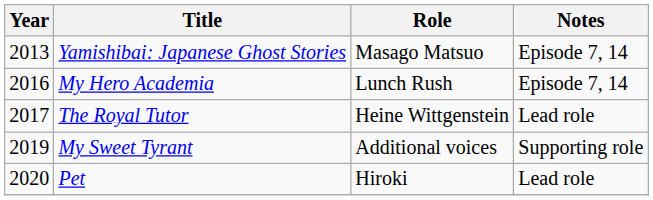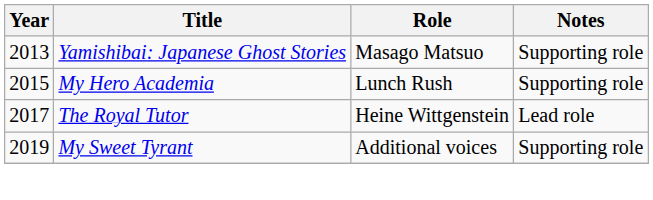Yamishibai: Japanese Ghost Stories | Notes: Episode 7, 14 -> Supporting role
My Hero Academia | Year: 2016 -> 2015
My Hero Academia | Notes: Episode 7, 14 -> Supporting role
- row: 2020 | Pet | Hiroki | Lead role
